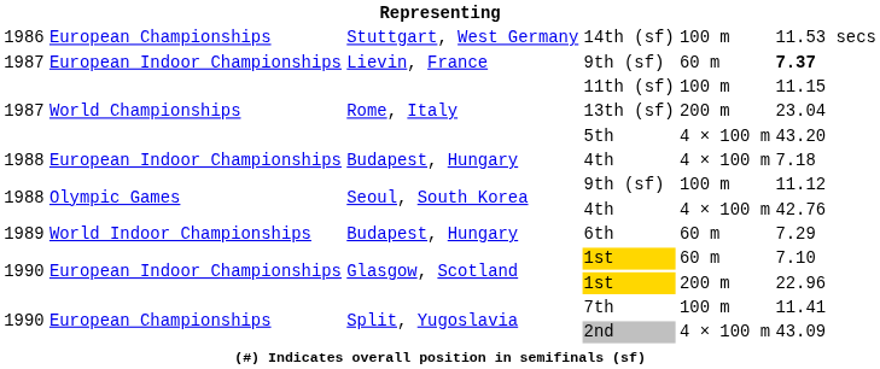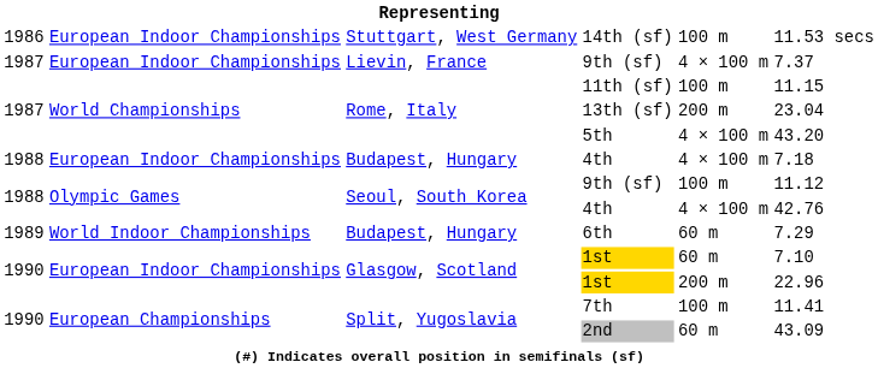14th (sf) | column 2: European Championships -> European Indoor Championships
Lievin, France / 9th (sf) | column 5: 60 m -> 4 × 100 m
Lievin, France / 9th (sf) | column 6: bold -> normal
2nd | column 5: 4 × 100 m -> 60 m
